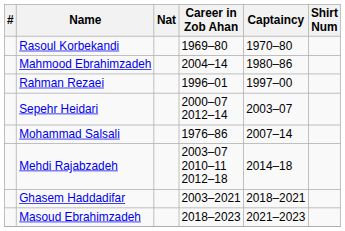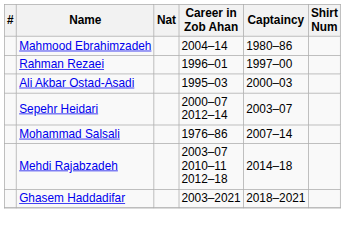- row: Rasoul Korbekandi | 1969–80 | 1970–80
+ row: Ali Akbar Ostad-Asadi | 1995–03 | 2000–03
- row: Masoud Ebrahimzadeh | 2018–2023 | 2021–2023
